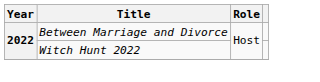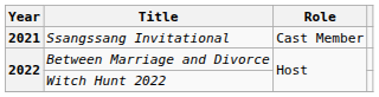+ row: 2021 | Ssangssang Invitational | Cast Member
